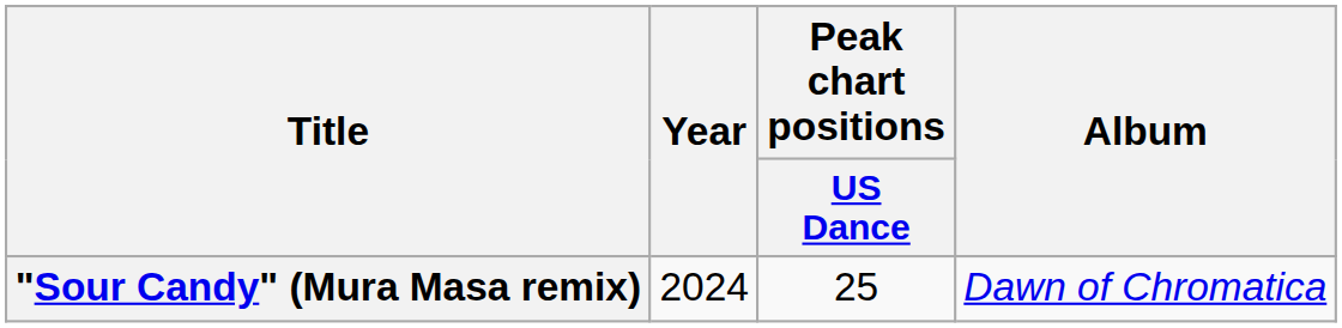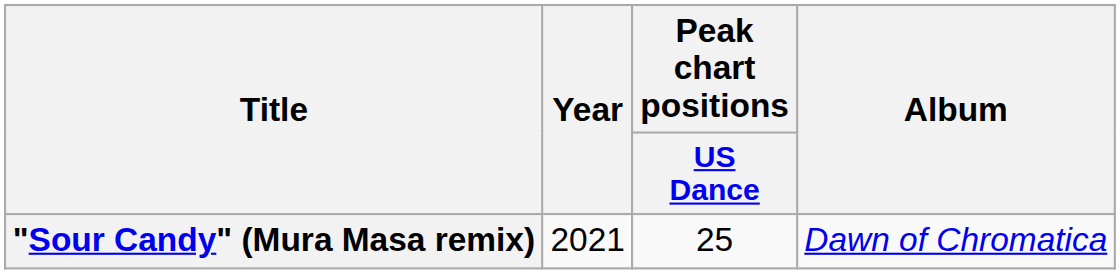"Sour Candy" (Mura Masa remix) | Year: 2024 -> 2021
